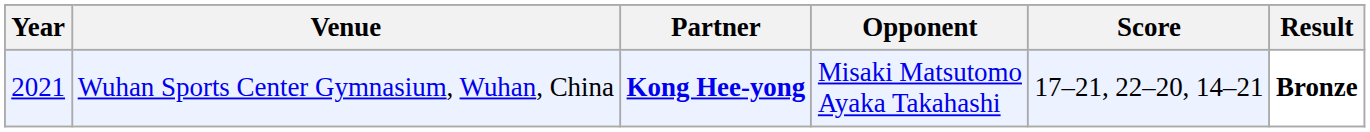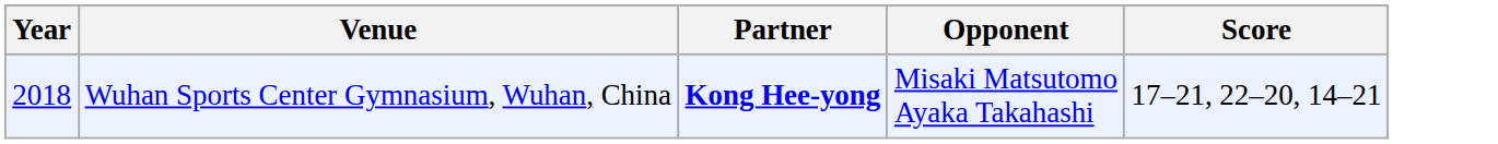- column: Result | Bronze
Wuhan Sports Center Gymnasium, Wuhan, China | Year: 2021 -> 2018
